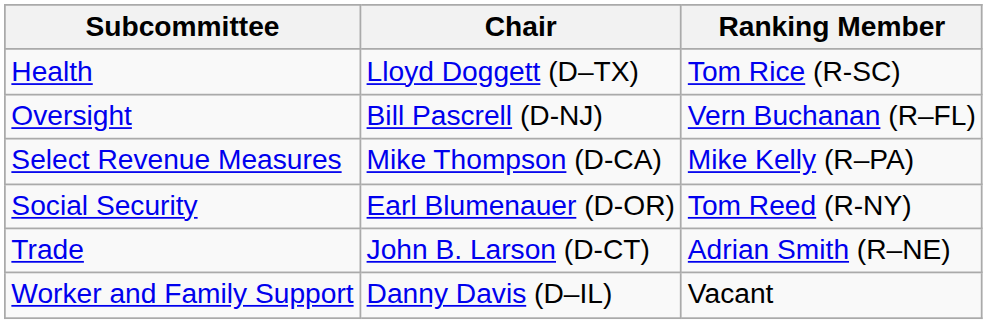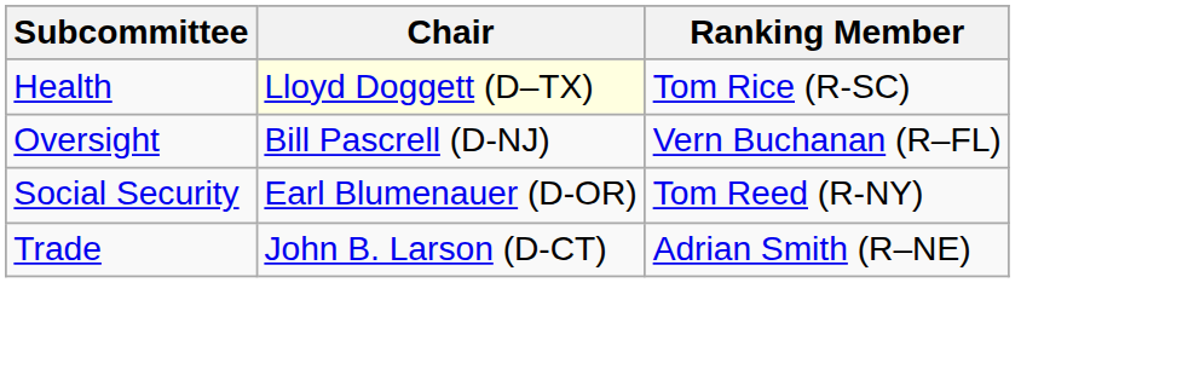Health | Chair: no background -> lightyellow background
- row: Select Revenue Measures | Mike Thompson (D-CA) | Mike Kelly (R–PA)
- row: Worker and Family Support | Danny Davis (D–IL) | Vacant
